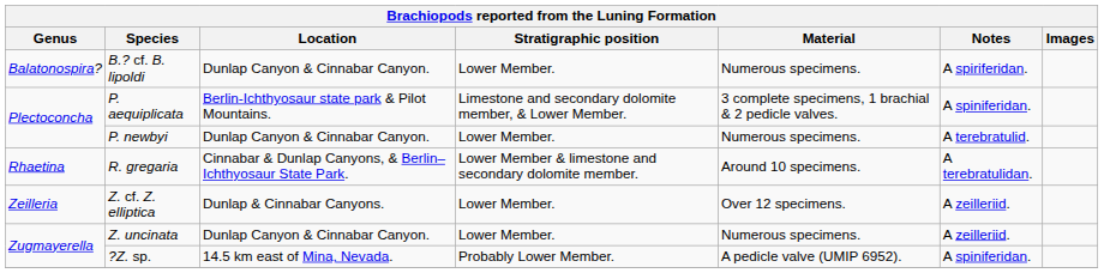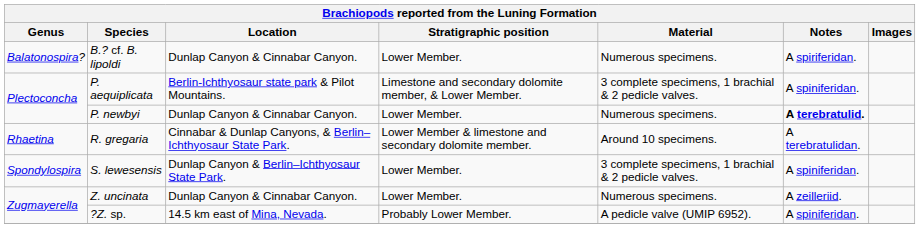P. newbyi | Notes: normal -> bold
+ row: Spondylospira | S. lewesensis | Dunlap Canyon & Berlin–Ichthyosaur State Park. | Lower Member. | 3 complete specimens, 1 brachial & 2 pedicle valves. | A spiniferidan.
- row: Zeilleria | Z. cf. Z. elliptica | Dunlap & Cinnabar Canyons. | Lower Member. | Over 12 specimens. | A zeilleriid.
